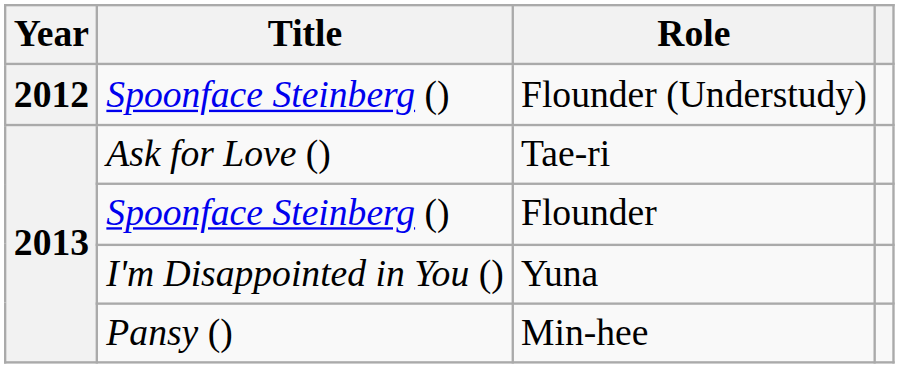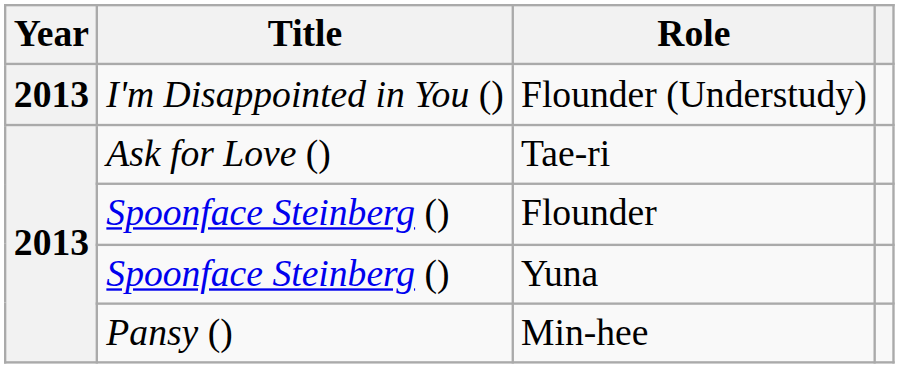Flounder (Understudy) | Year: 2012 -> 2013
Flounder (Understudy) | Title: Spoonface Steinberg () -> I'm Disappointed in You ()
Yuna | Title: I'm Disappointed in You () -> Spoonface Steinberg ()
